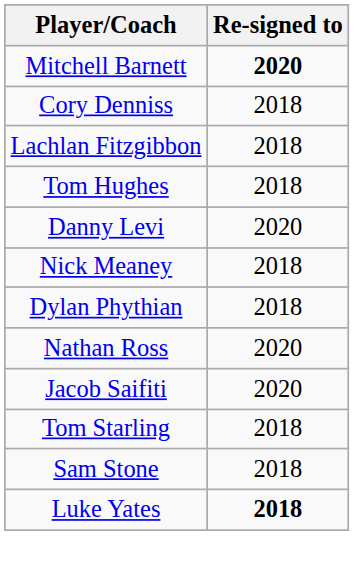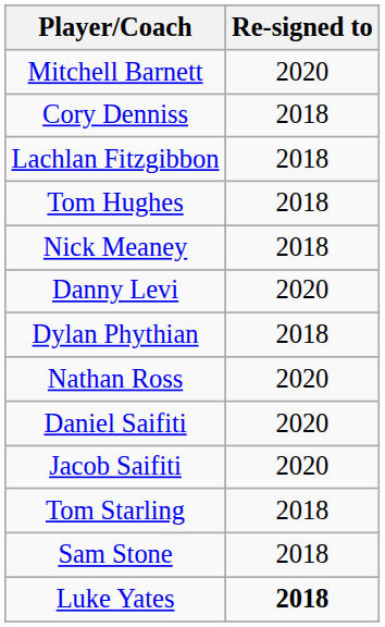Mitchell Barnett | Re-signed to: bold -> normal
rows swapped: Danny Levi <-> Nick Meaney
+ row: Daniel Saifiti | 2020
